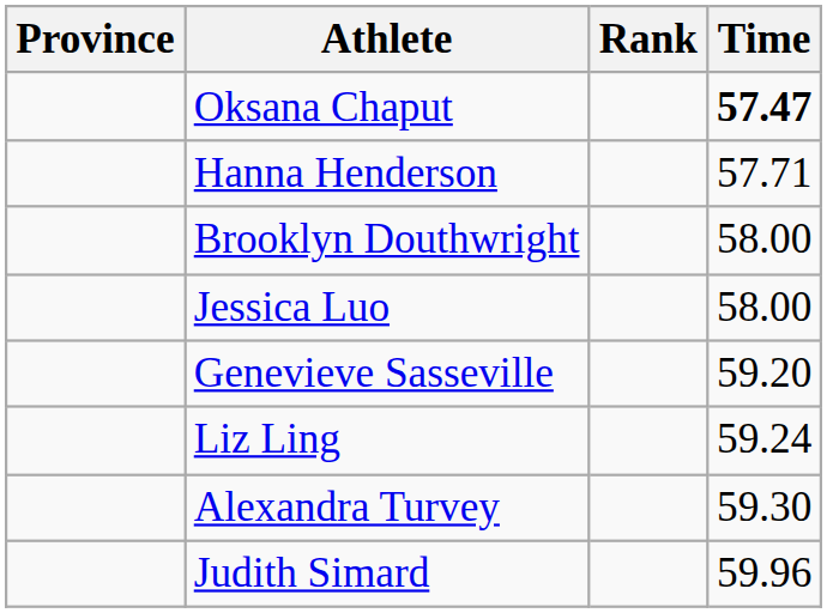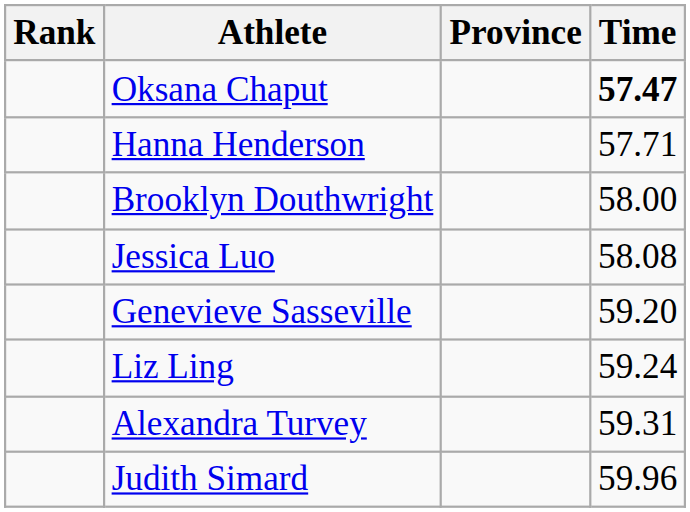columns swapped: Rank <-> Province
Jessica Luo | Time: 58.00 -> 58.08
Alexandra Turvey | Time: 59.30 -> 59.31
